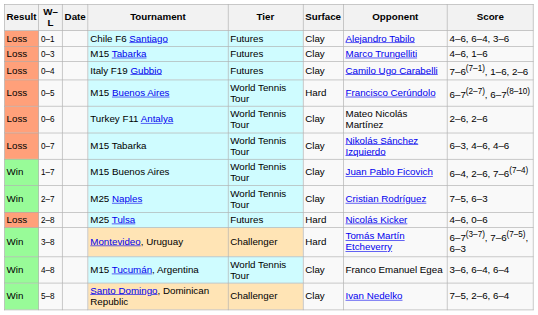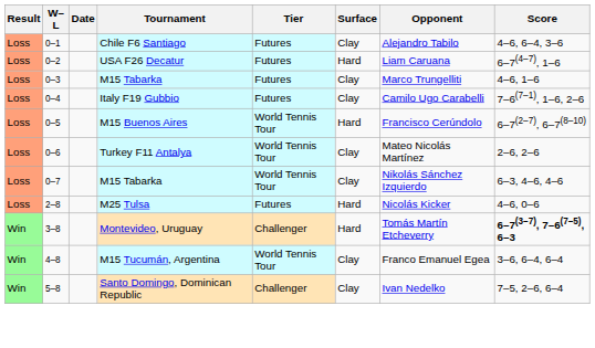+ row: Loss | 0–2 | USA F26 Decatur | Futures | Hard | Liam Caruana | 6–7(4–7), 1–6
- row: Win | 1–7 | M15 Buenos Aires | World Tennis Tour | Clay | Juan Pablo Ficovich | 6–4, 2–6, 7–6(7–4)
- row: Win | 2–7 | M25 Naples | World Tennis Tour | Clay | Cristian Rodríguez | 7–5, 6–3
3–8 | Score: normal -> bold
